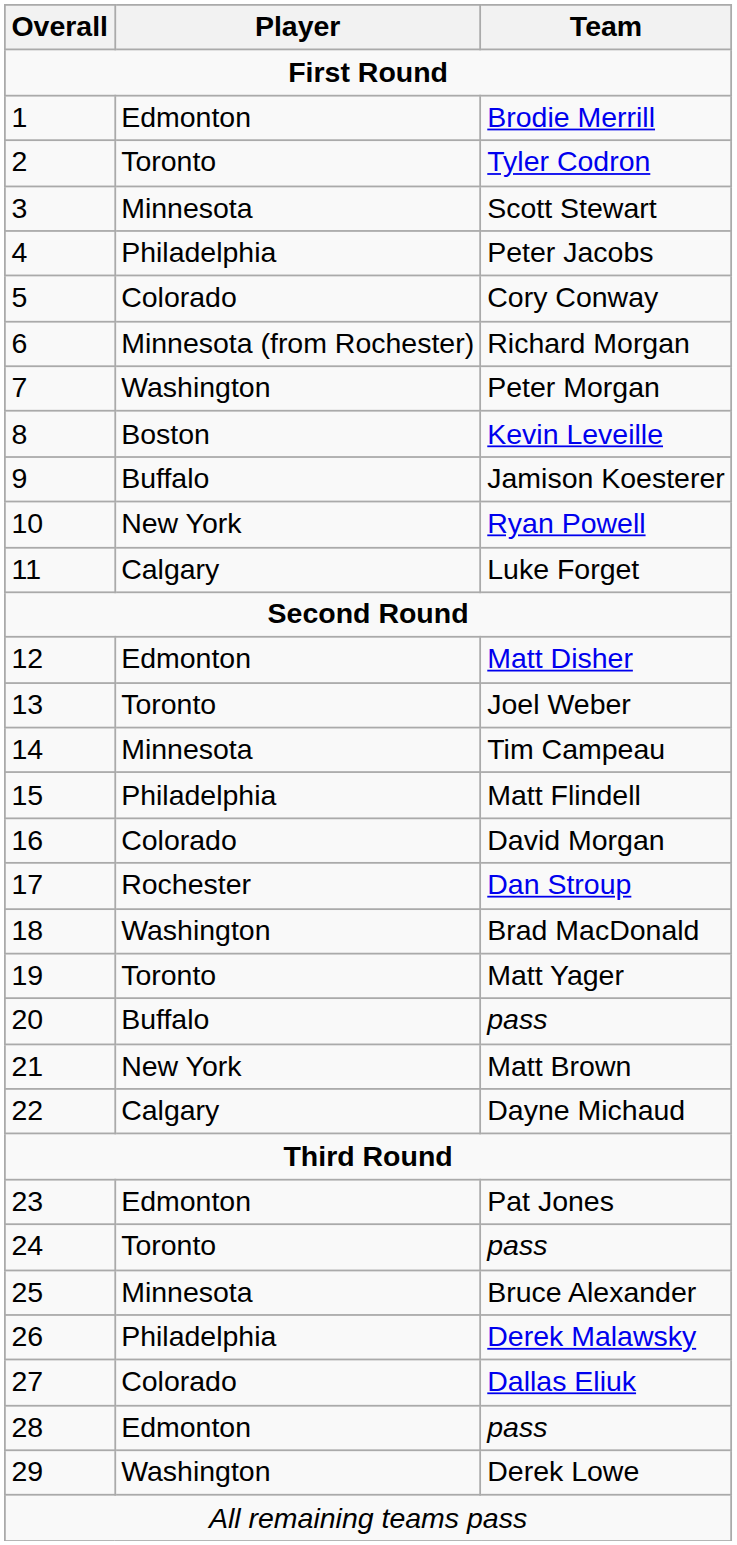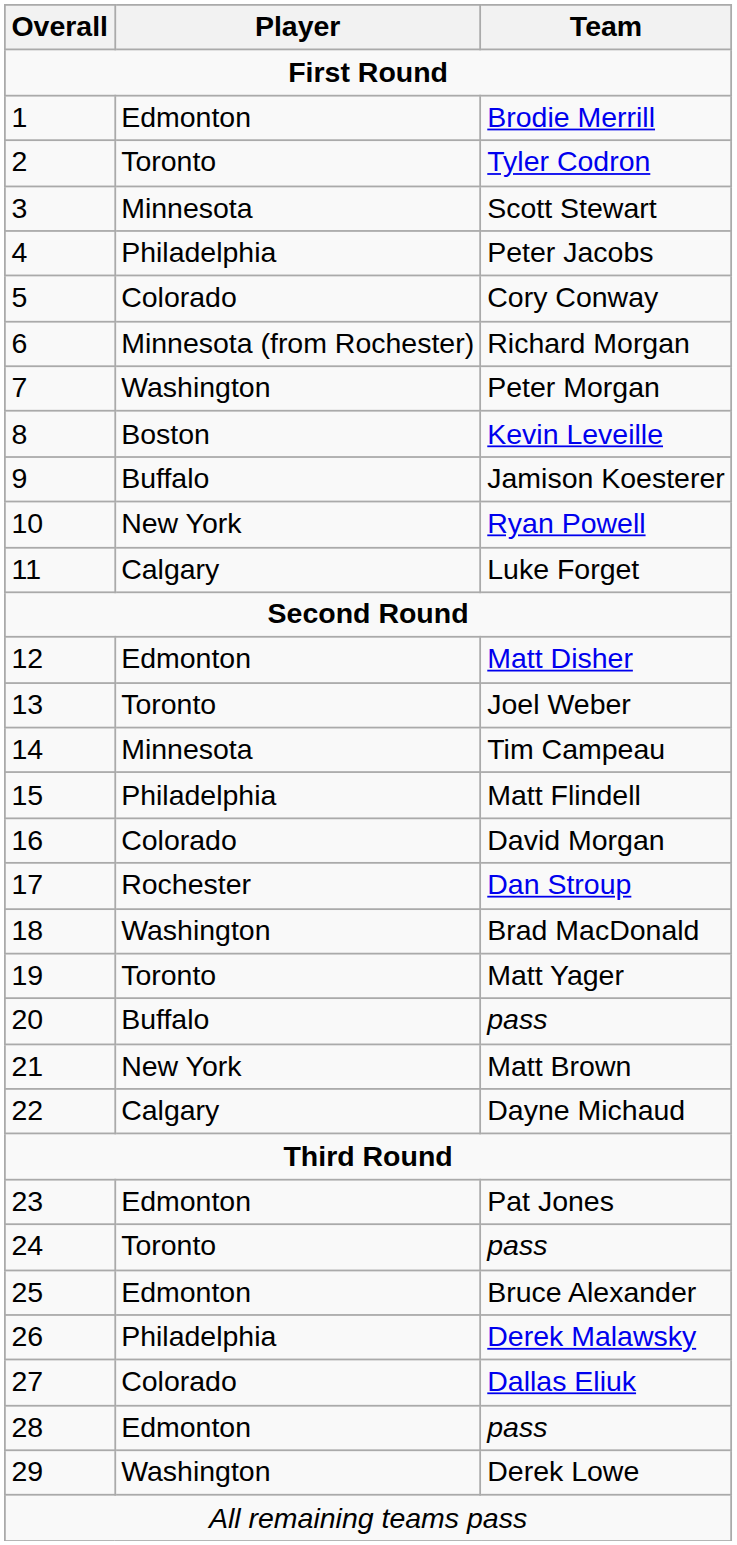Bruce Alexander | Player: Minnesota -> Edmonton
